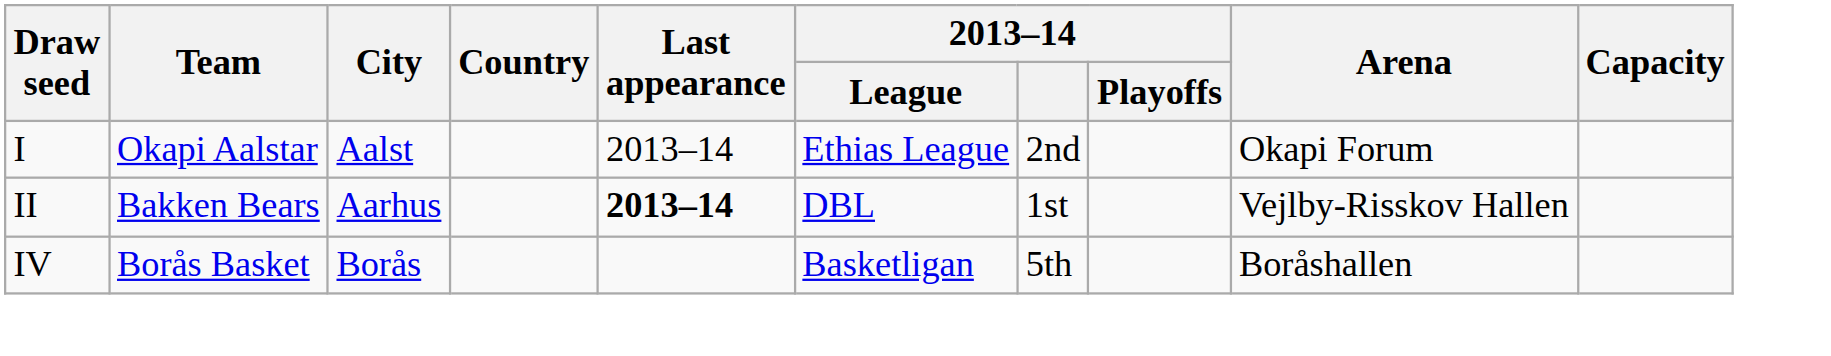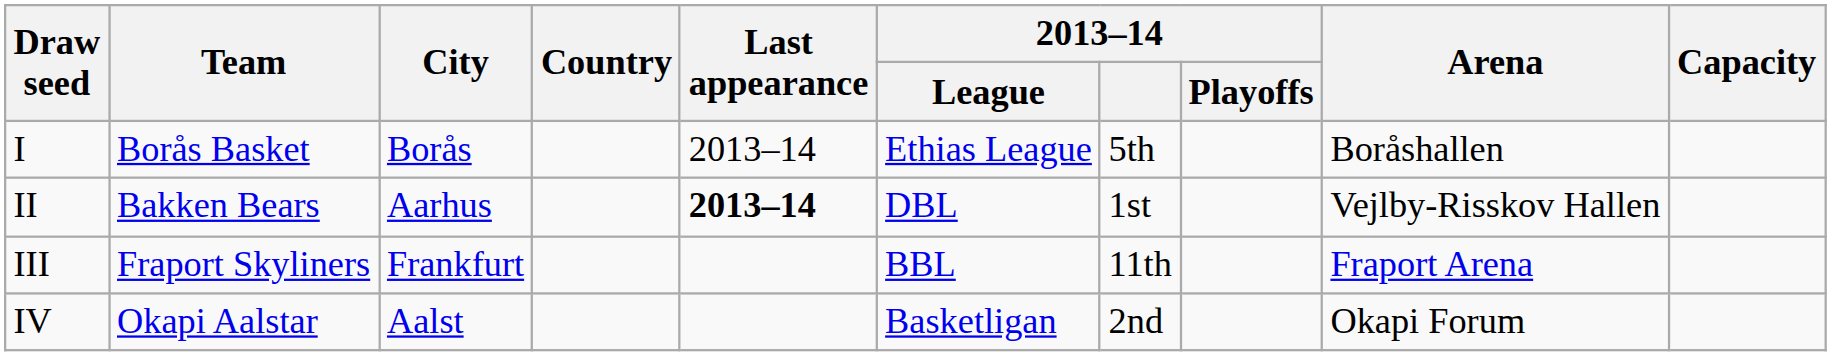I | Team: Okapi Aalstar -> Borås Basket
I | City: Aalst -> Borås
I | 2013–14: 2nd -> 5th
I | Arena: Okapi Forum -> Boråshallen
+ row: III | Fraport Skyliners | Frankfurt | BBL | 11th | Fraport Arena
IV | Team: Borås Basket -> Okapi Aalstar
IV | City: Borås -> Aalst
IV | 2013–14: 5th -> 2nd
IV | Arena: Boråshallen -> Okapi Forum
